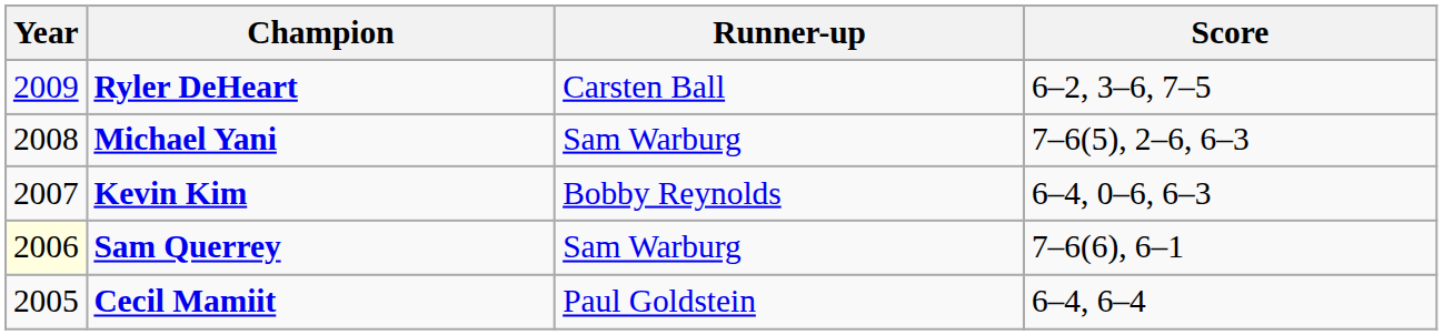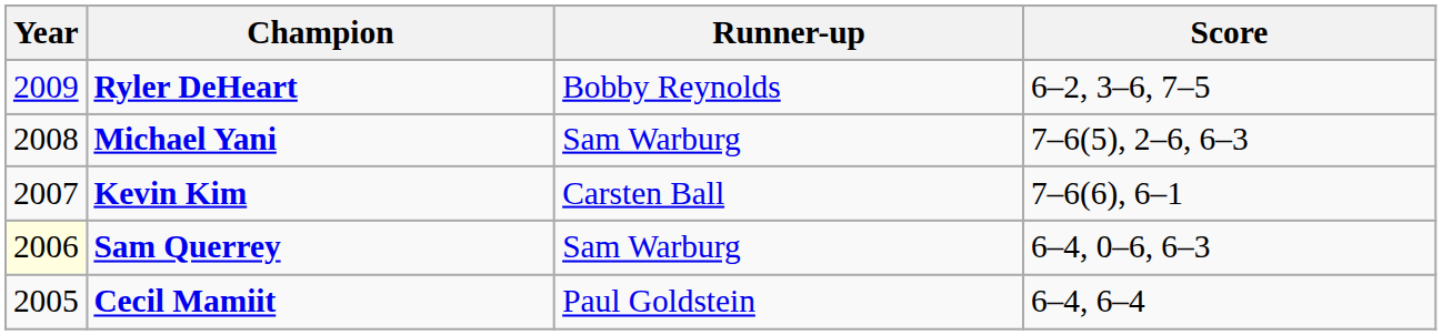Ryler DeHeart | Runner-up: Carsten Ball -> Bobby Reynolds
Kevin Kim | Runner-up: Bobby Reynolds -> Carsten Ball
Kevin Kim | Score: 6–4, 0–6, 6–3 -> 7–6(6), 6–1
Sam Querrey | Score: 7–6(6), 6–1 -> 6–4, 0–6, 6–3
